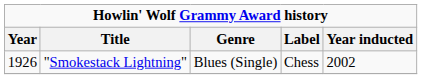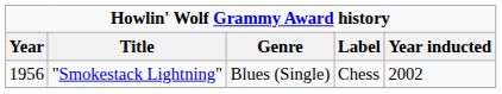"Smokestack Lightning" | Year: 1926 -> 1956
